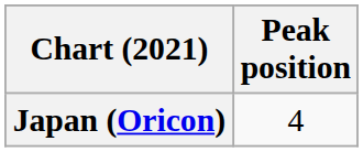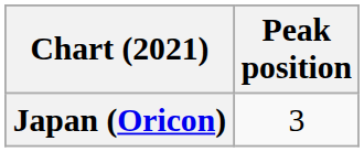Japan (Oricon) | Peak position: 4 -> 3
